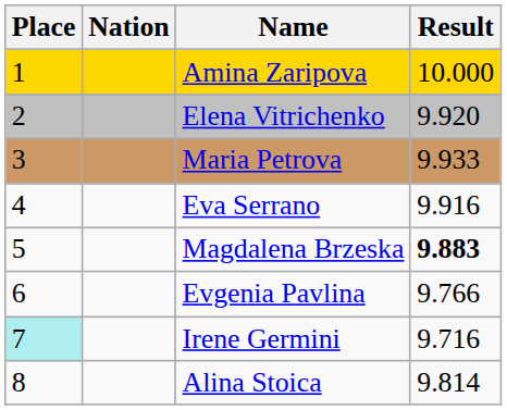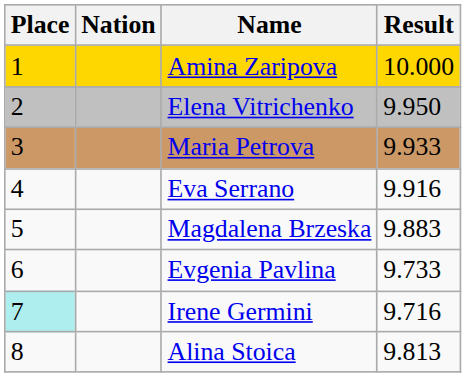Elena Vitrichenko | Result: 9.920 -> 9.950
Magdalena Brzeska | Result: bold -> normal
Evgenia Pavlina | Result: 9.766 -> 9.733
Alina Stoica | Result: 9.814 -> 9.813
